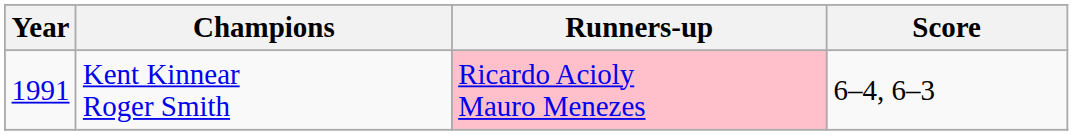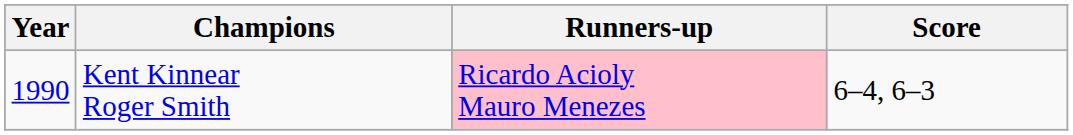Kent Kinnear Roger Smith | Year: 1991 -> 1990
